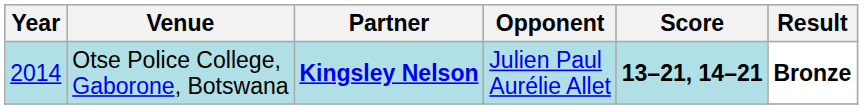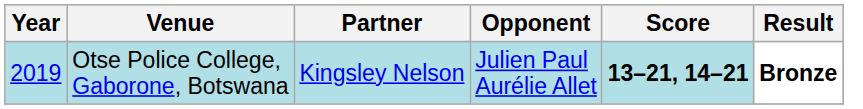Otse Police College, Gaborone, Botswana | Year: 2014 -> 2019
Otse Police College, Gaborone, Botswana | Partner: bold -> normal
